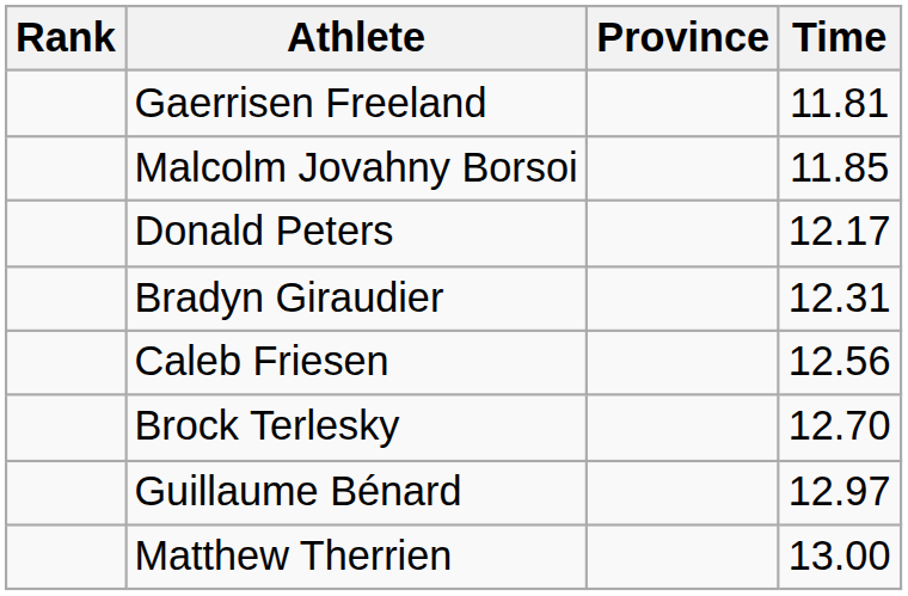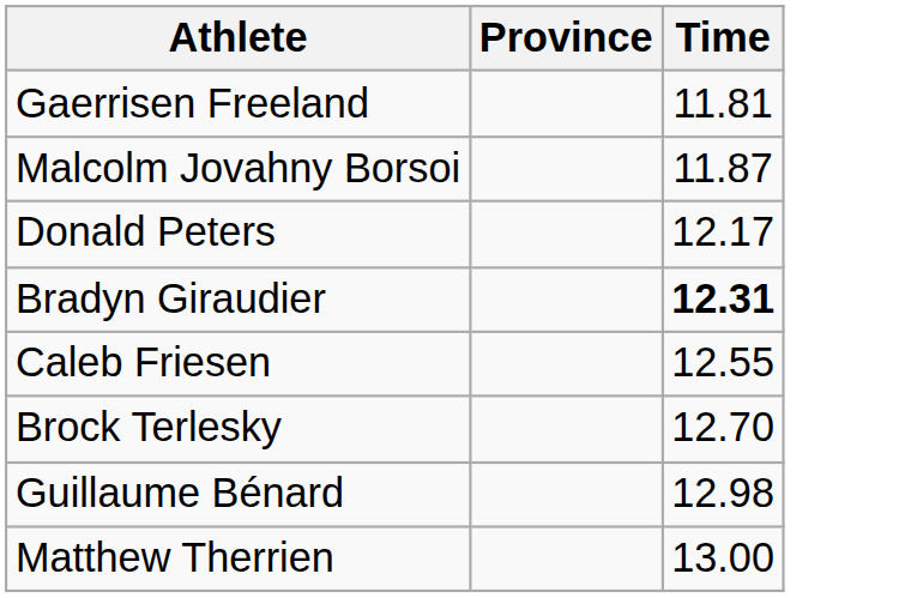- column: Rank
Malcolm Jovahny Borsoi | Time: 11.85 -> 11.87
Bradyn Giraudier | Time: normal -> bold
Caleb Friesen | Time: 12.56 -> 12.55
Guillaume Bénard | Time: 12.97 -> 12.98
